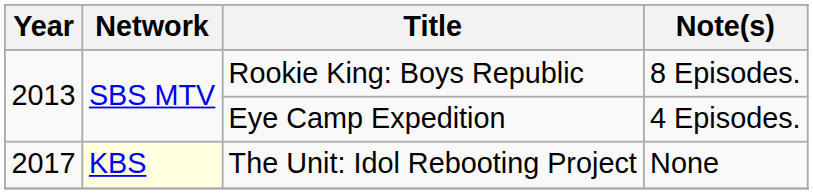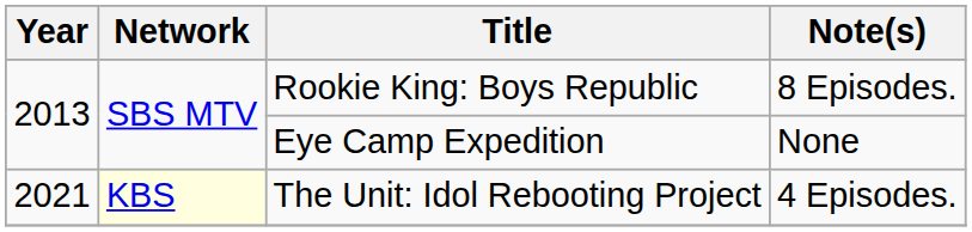Eye Camp Expedition | Note(s): 4 Episodes. -> None
The Unit: Idol Rebooting Project | Year: 2017 -> 2021
The Unit: Idol Rebooting Project | Note(s): None -> 4 Episodes.
